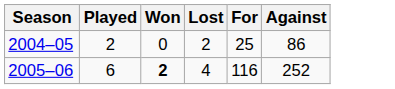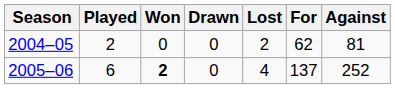+ column: Drawn | 0 | 0
2004–05 | For: 25 -> 62
2004–05 | Against: 86 -> 81
2005–06 | For: 116 -> 137
